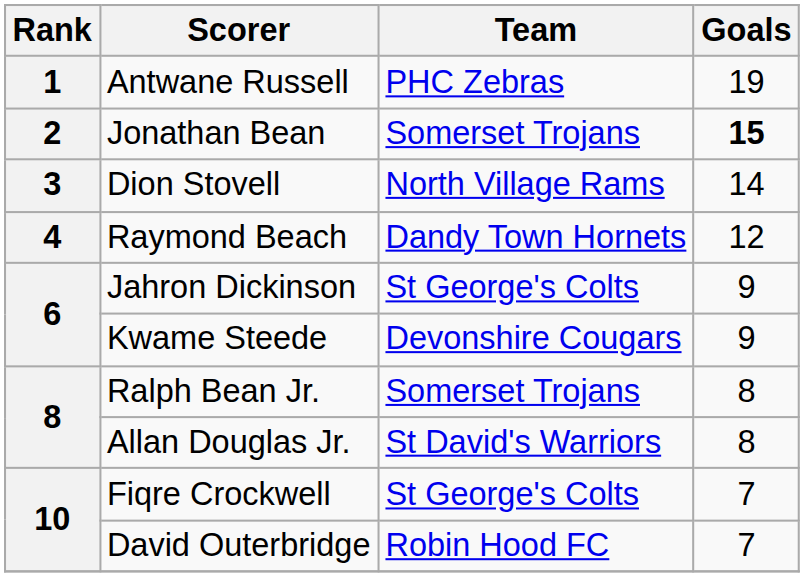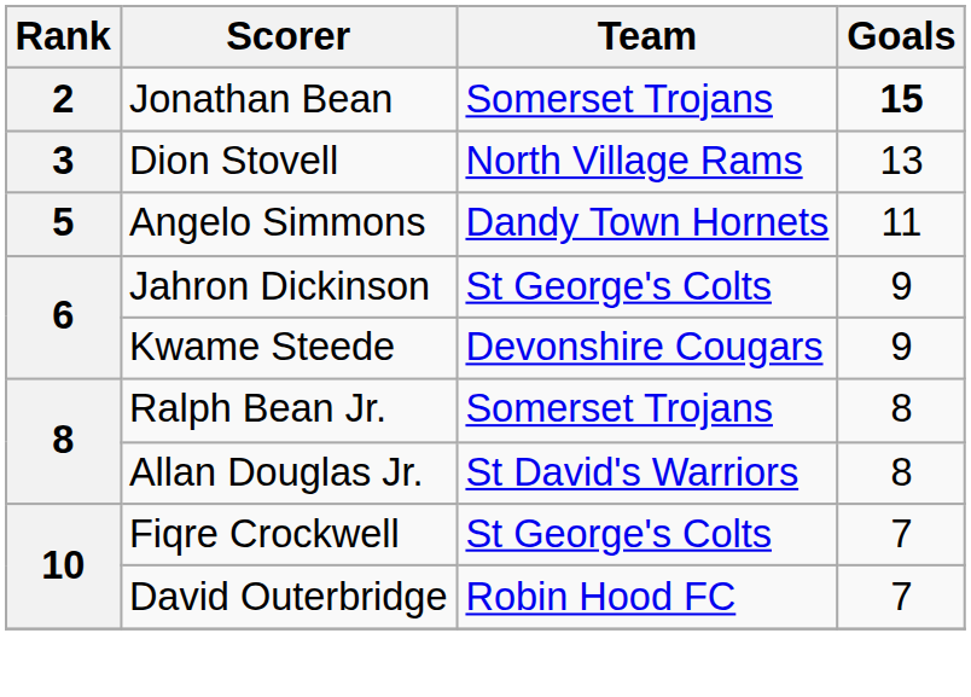- row: 1 | Antwane Russell | PHC Zebras | 19
Dion Stovell | Goals: 14 -> 13
- row: 4 | Raymond Beach | Dandy Town Hornets | 12
+ row: 5 | Angelo Simmons | Dandy Town Hornets | 11
